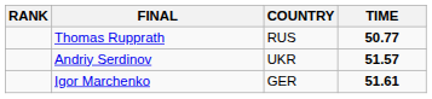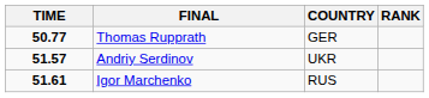columns swapped: RANK <-> TIME
Thomas Rupprath | COUNTRY: RUS -> GER
Igor Marchenko | COUNTRY: GER -> RUS
